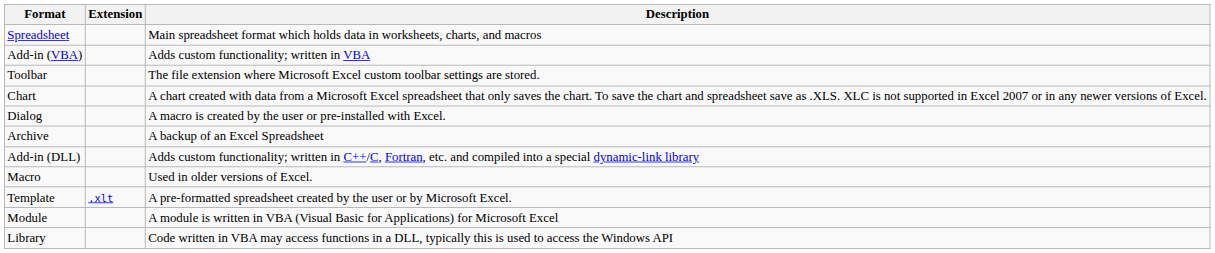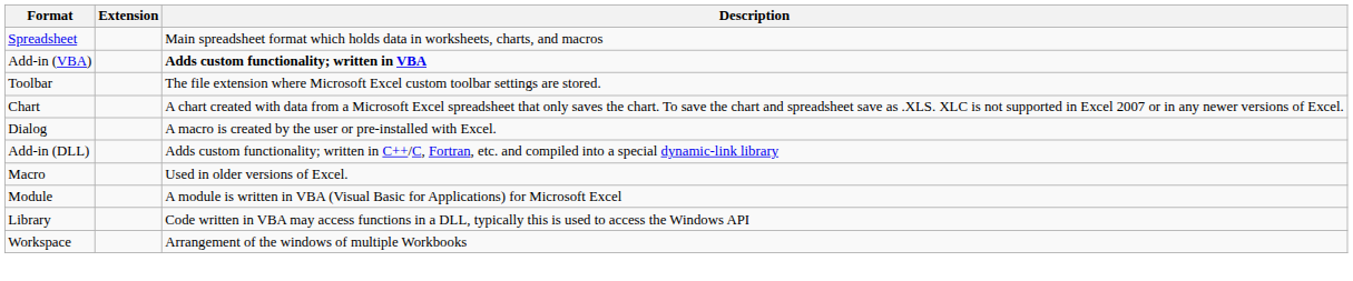Add-in (VBA) | Description: normal -> bold
- row: Archive | A backup of an Excel Spreadsheet
- row: Template | .xlt | A pre-formatted spreadsheet created by the user or by Microsoft Excel.
+ row: Workspace | Arrangement of the windows of multiple Workbooks
